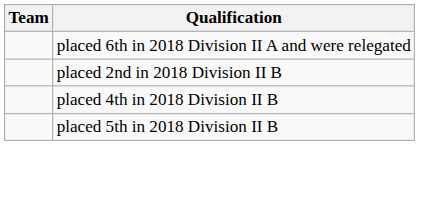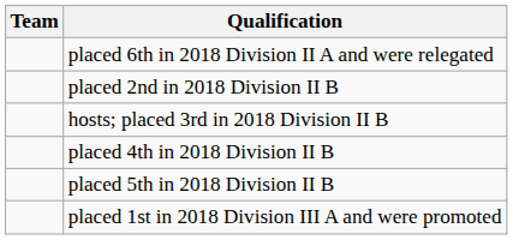+ row: hosts; placed 3rd in 2018 Division II B
+ row: placed 1st in 2018 Division III A and were promoted
